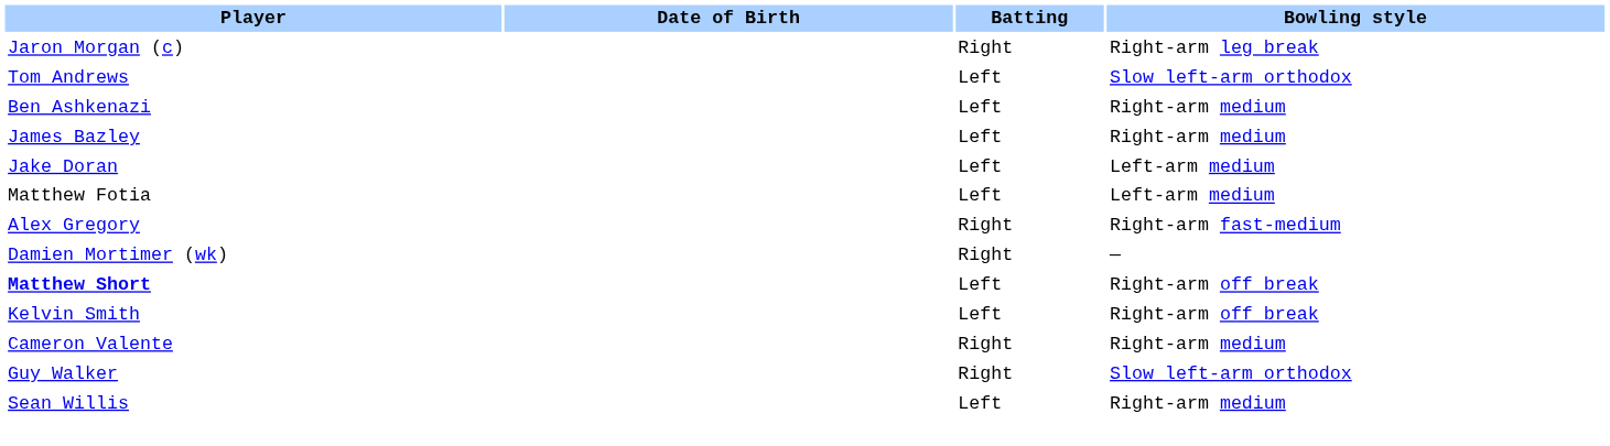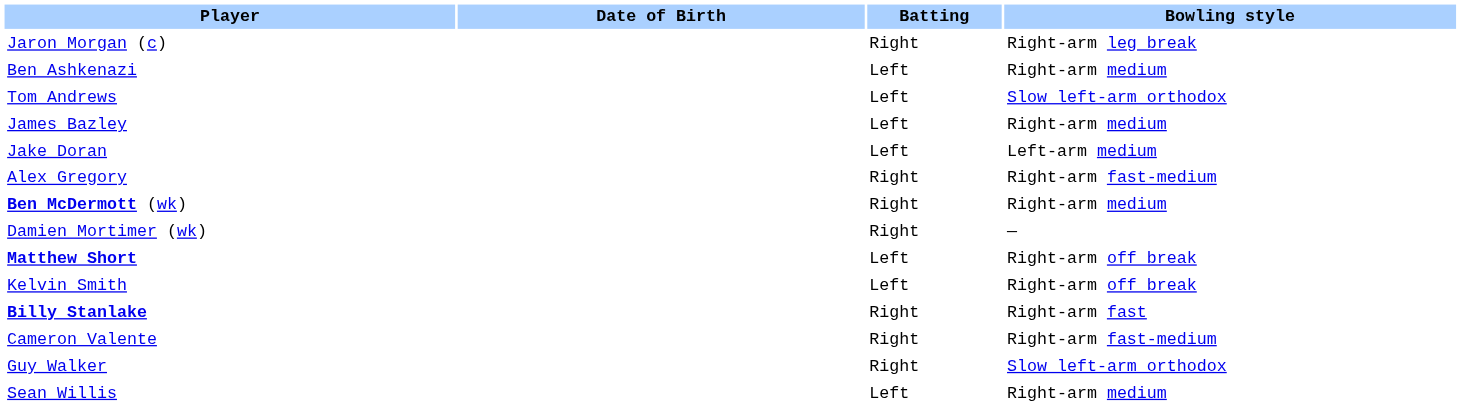rows swapped: Tom Andrews <-> Ben Ashkenazi
- row: Matthew Fotia | Left | Left-arm medium
+ row: Ben McDermott (wk) | Right | Right-arm medium
+ row: Billy Stanlake | Right | Right-arm fast
Cameron Valente | Bowling style: Right-arm medium -> Right-arm fast-medium
